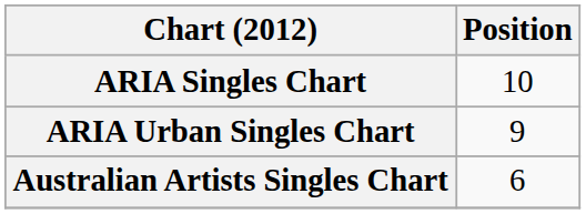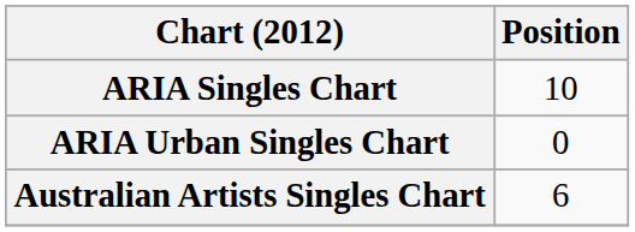ARIA Urban Singles Chart | Position: 9 -> 0
